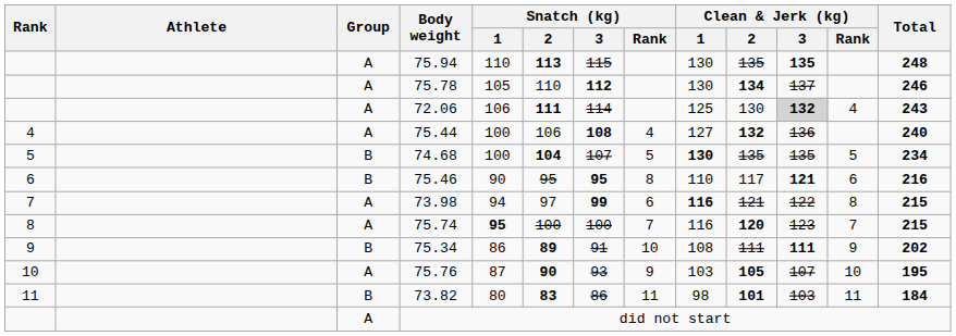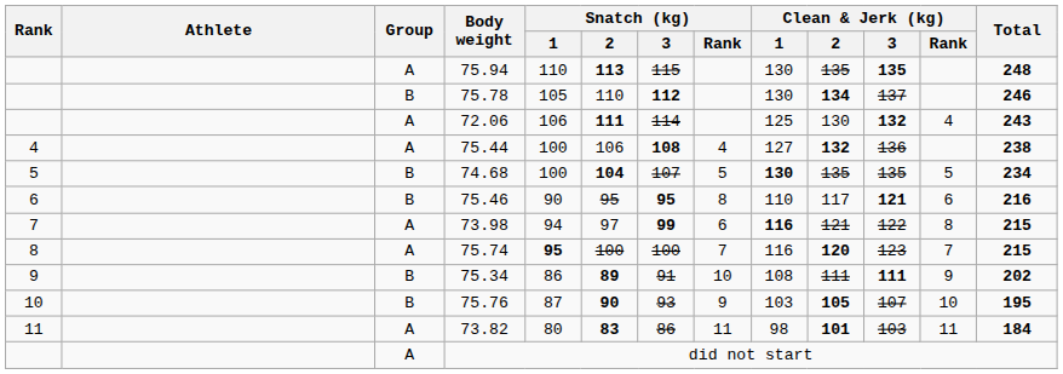75.78 | Group: A -> B
72.06 | Clean & Jerk (kg) / 3: lightgrey background -> no background
75.44 | Total: 240 -> 238
75.76 | Group: A -> B
73.82 | Group: B -> A
